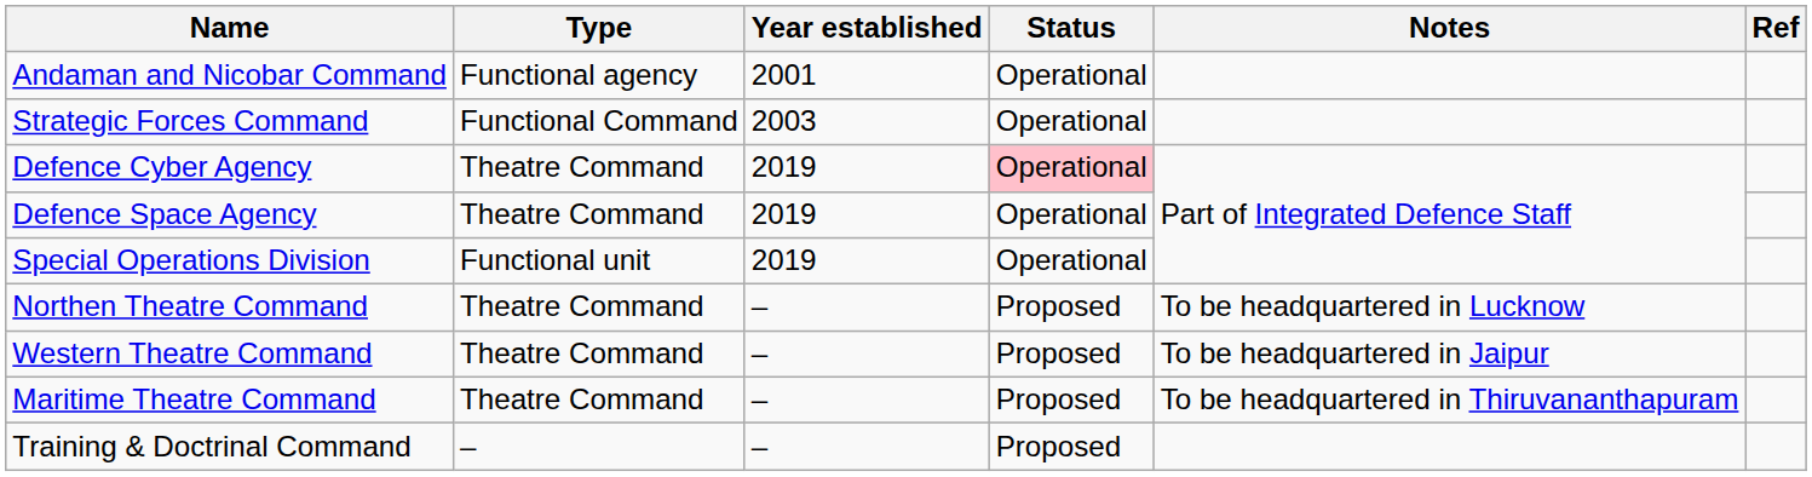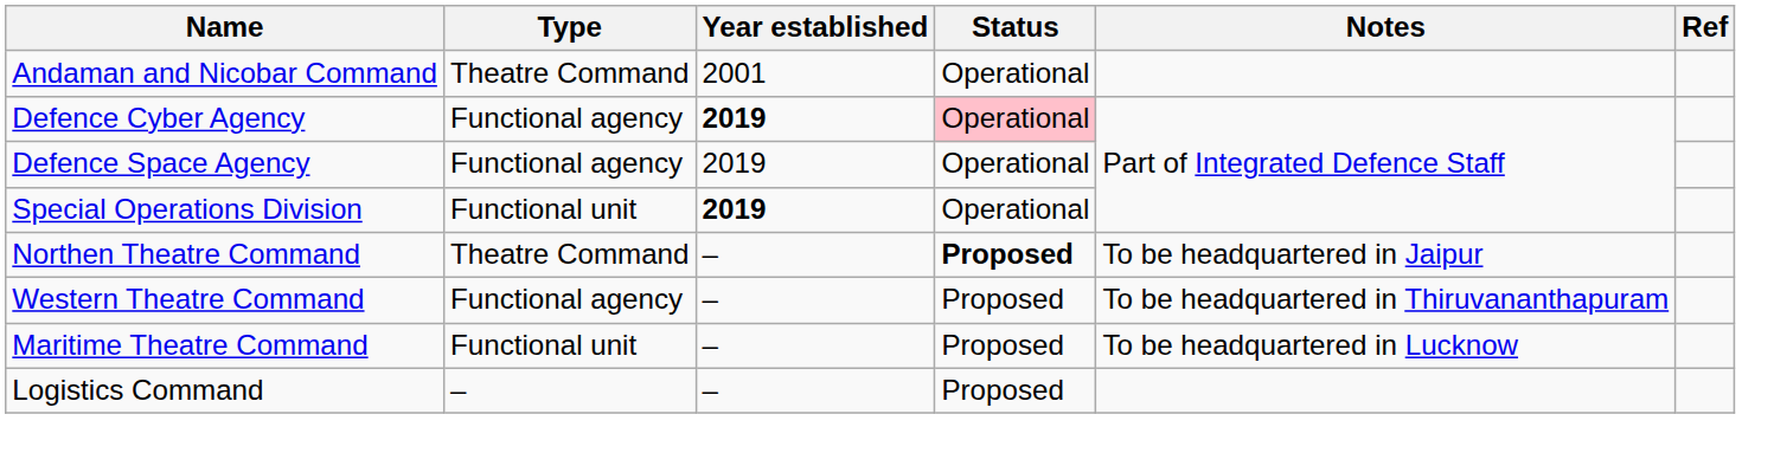Andaman and Nicobar Command | Type: Functional agency -> Theatre Command
- row: Strategic Forces Command | Functional Command | 2003 | Operational
Defence Cyber Agency | Type: Theatre Command -> Functional agency
Defence Cyber Agency | Year established: normal -> bold
Defence Space Agency | Type: Theatre Command -> Functional agency
Special Operations Division | Year established: normal -> bold
Northen Theatre Command | Status: normal -> bold
Northen Theatre Command | Notes: To be headquartered in Lucknow -> To be headquartered in Jaipur
Western Theatre Command | Type: Theatre Command -> Functional agency
Western Theatre Command | Notes: To be headquartered in Jaipur -> To be headquartered in Thiruvananthapuram
Maritime Theatre Command | Type: Theatre Command -> Functional unit
Maritime Theatre Command | Notes: To be headquartered in Thiruvananthapuram -> To be headquartered in Lucknow
+ row: Logistics Command | – | – | Proposed
- row: Training & Doctrinal Command | – | – | Proposed
